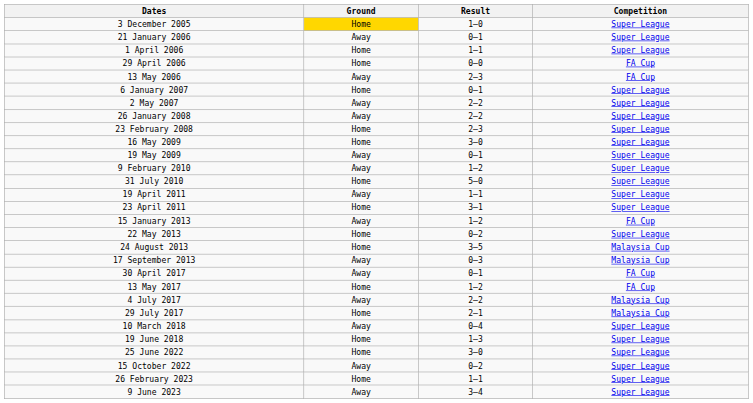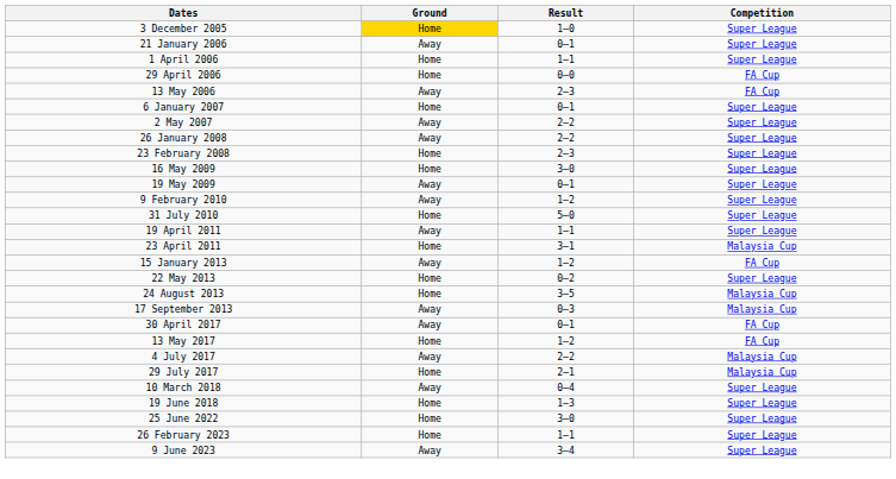23 April 2011 | Competition: Super League -> Malaysia Cup
- row: 15 October 2022 | Away | 0–2 | Super League
